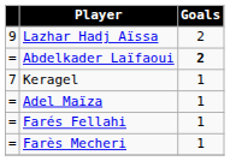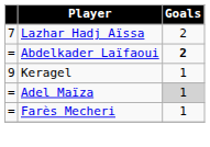Lazhar Hadj Aïssa | column 1: 9 -> 7
Keragel | column 1: 7 -> 9
Adel Maïza | Goals: no background -> lightgrey background
- row: = | Farés Fellahi | 1
